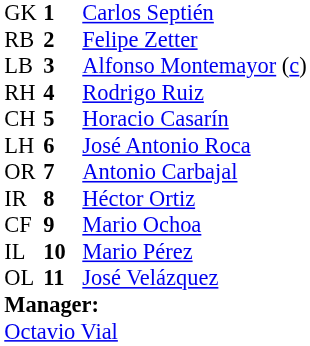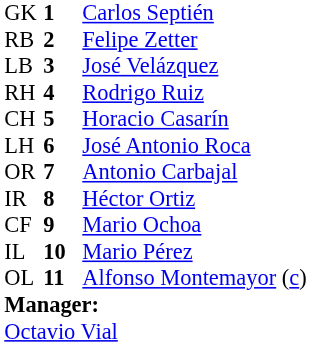LB | column 3: Alfonso Montemayor (c) -> José Velázquez
OL | column 3: José Velázquez -> Alfonso Montemayor (c)
